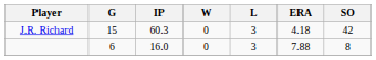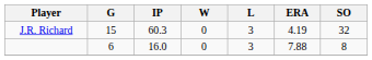J.R. Richard | ERA: 4.18 -> 4.19
J.R. Richard | SO: 42 -> 32
